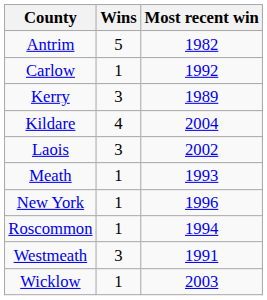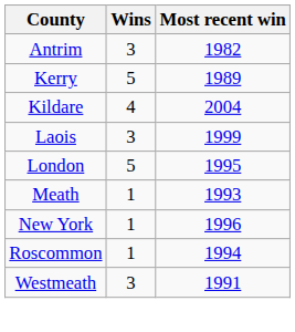Antrim | Wins: 5 -> 3
- row: Carlow | 1 | 1992
Kerry | Wins: 3 -> 5
Laois | Most recent win: 2002 -> 1999
+ row: London | 5 | 1995
- row: Wicklow | 1 | 2003
